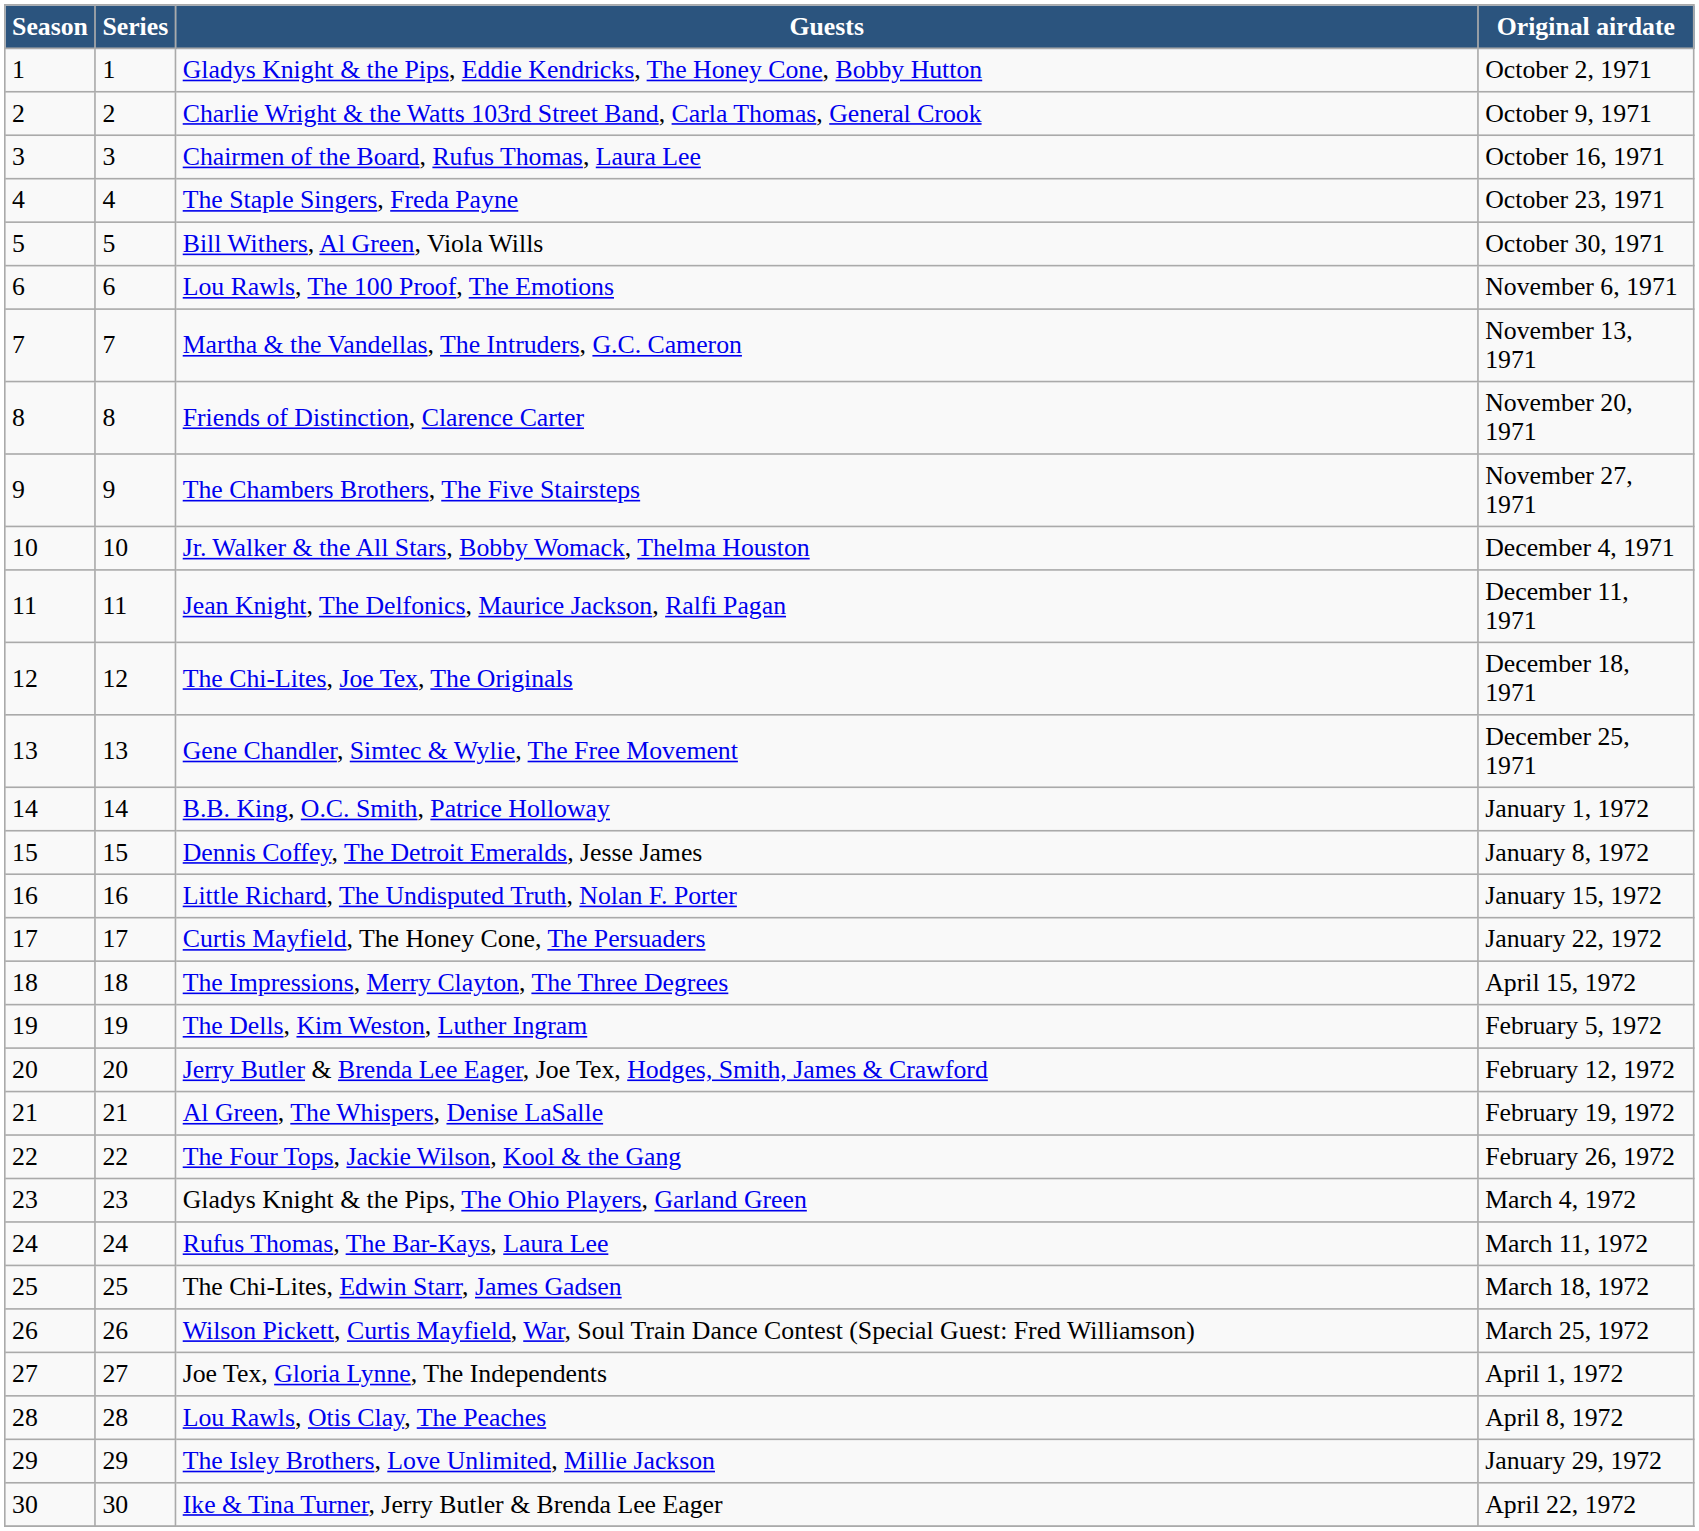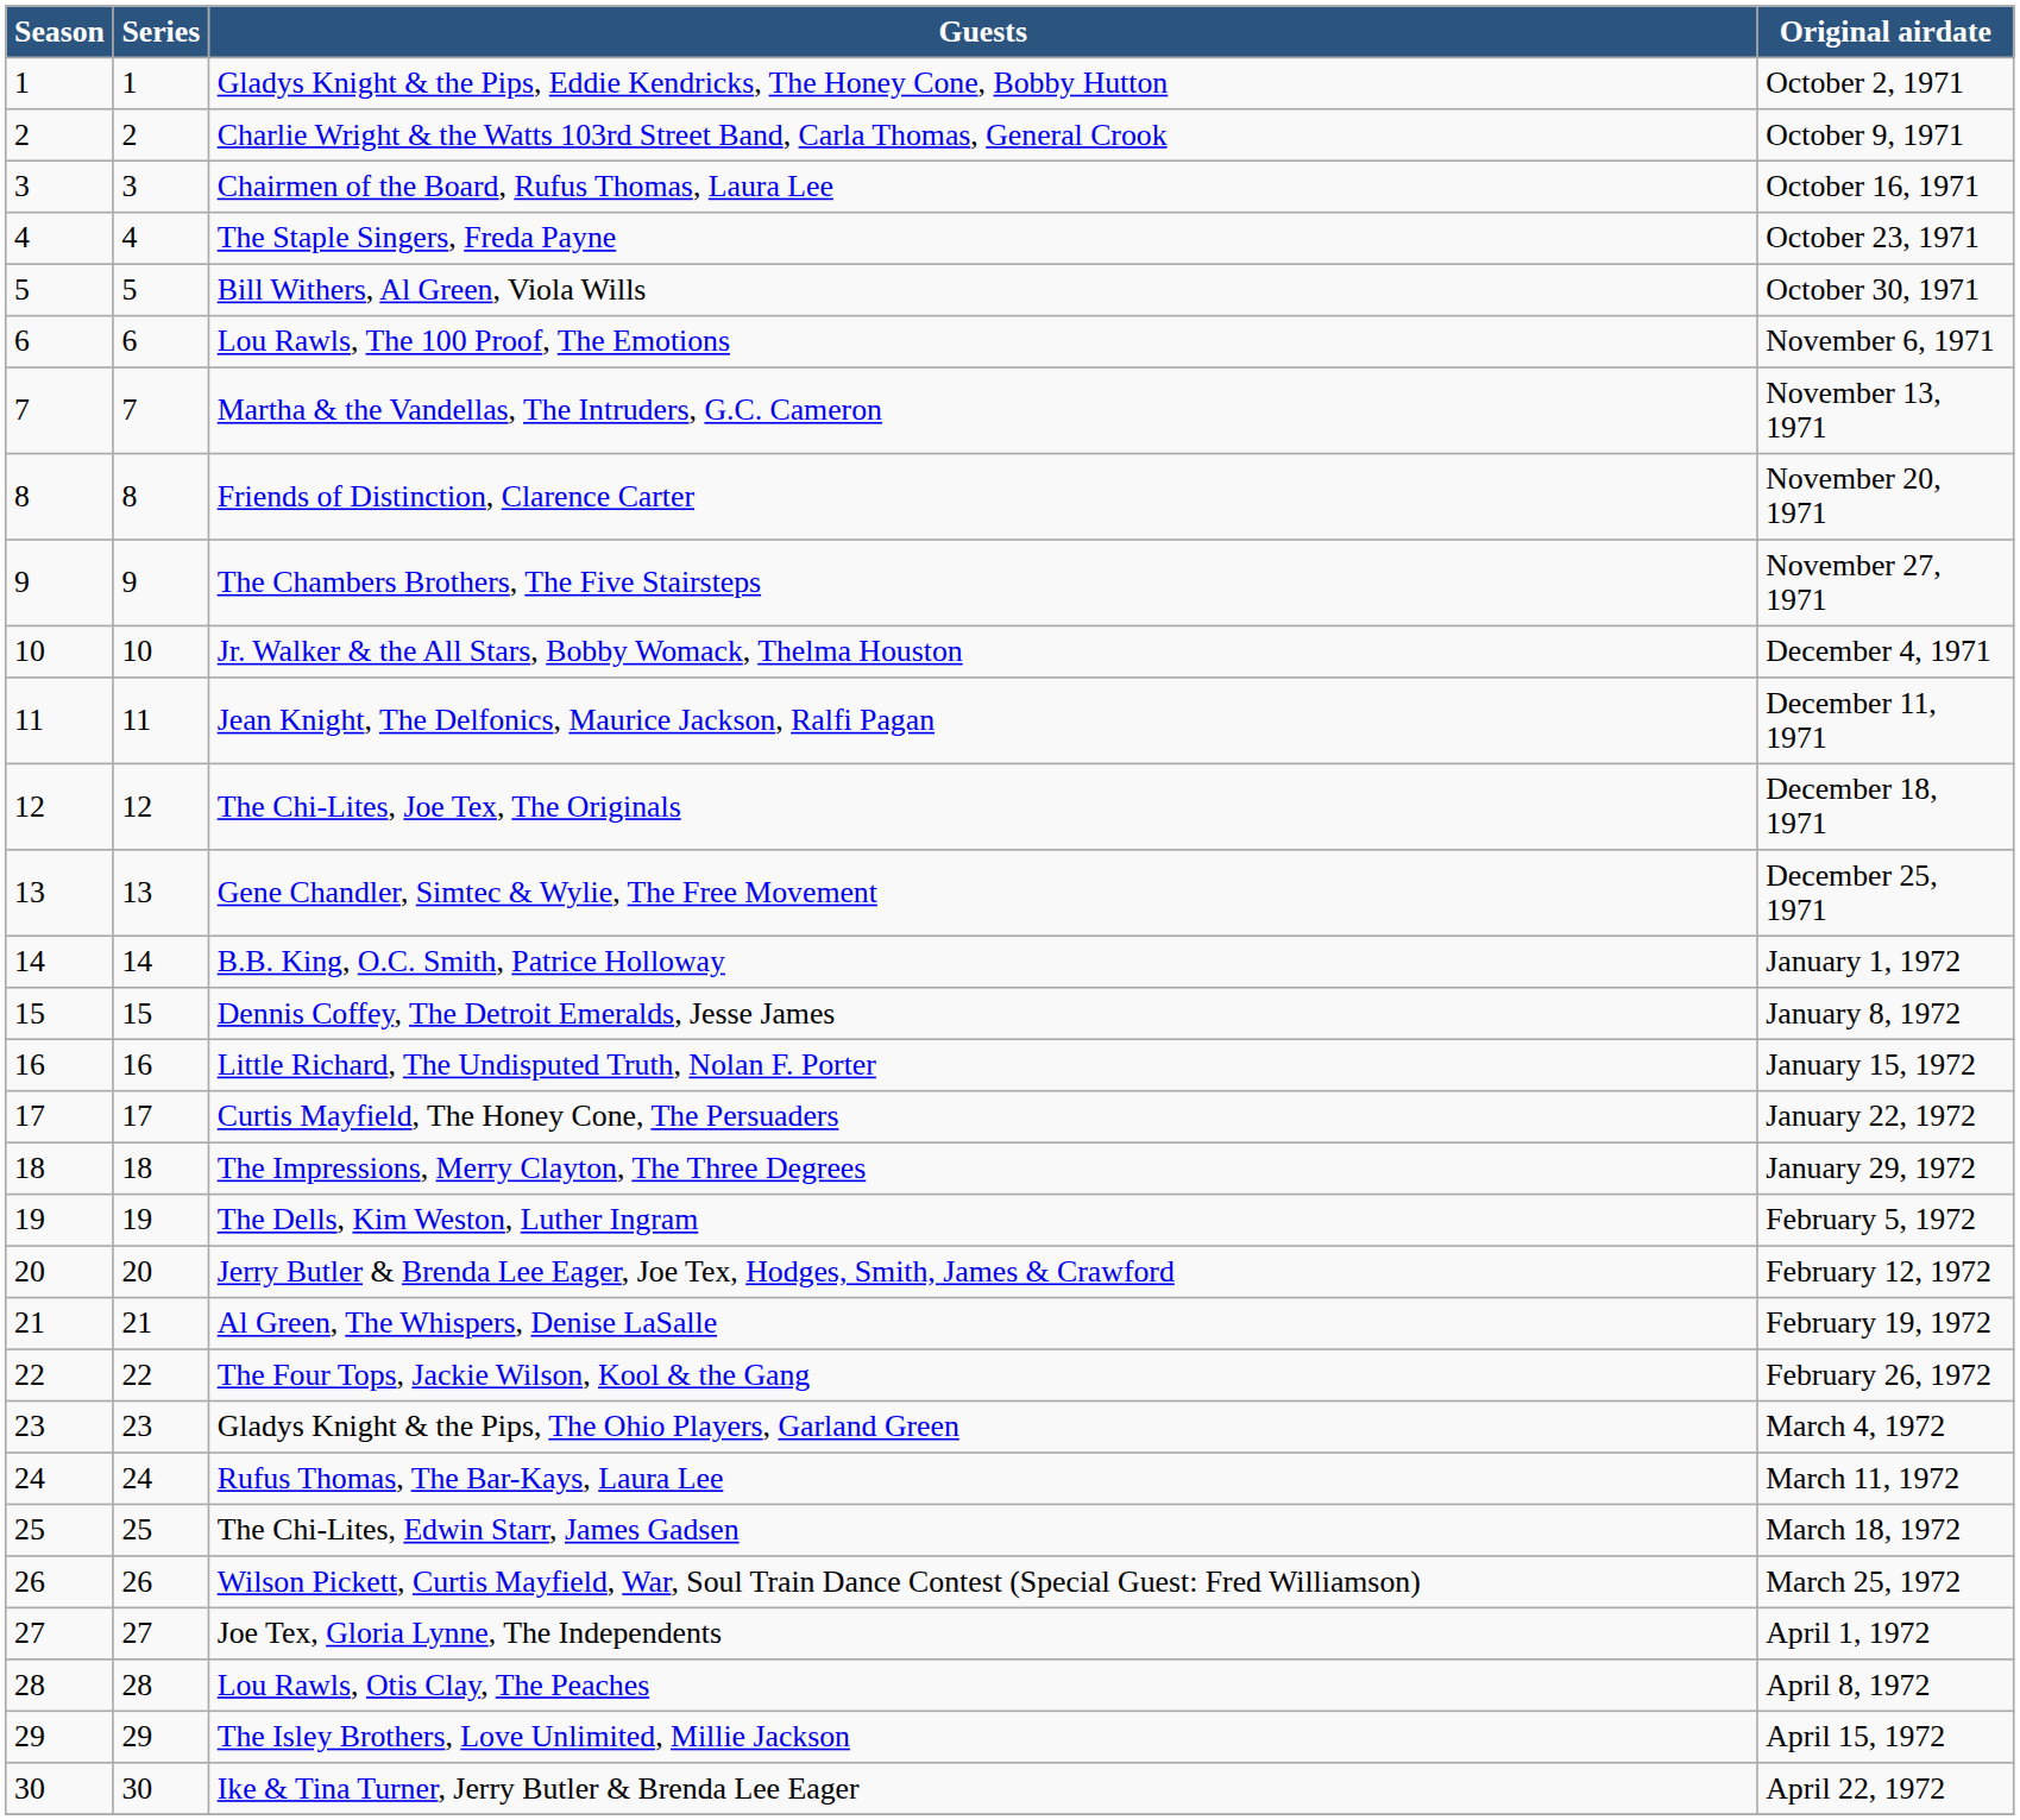The Impressions, Merry Clayton, The Three Degrees | Original airdate: April 15, 1972 -> January 29, 1972
The Isley Brothers, Love Unlimited, Millie Jackson | Original airdate: January 29, 1972 -> April 15, 1972
